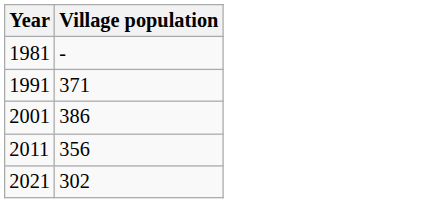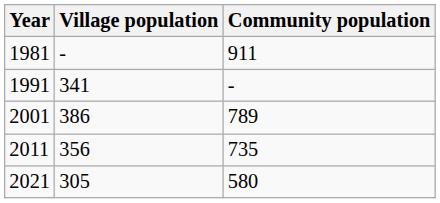+ column: Community population | 911 | - | 789 | 735 | 580
1991 | Village population: 371 -> 341
2021 | Village population: 302 -> 305
